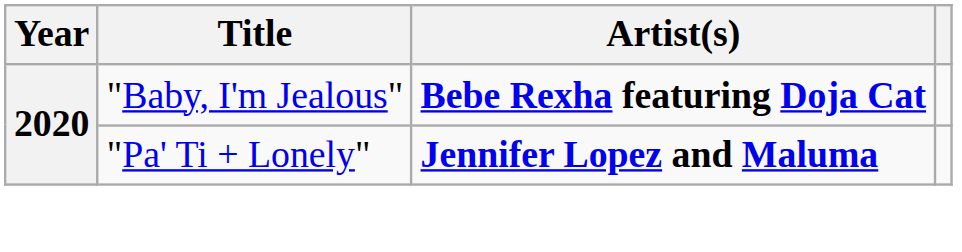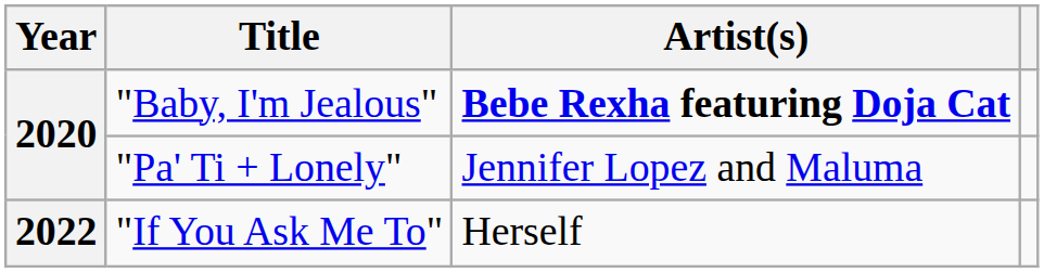"Pa' Ti + Lonely" | Artist(s): bold -> normal
+ row: 2022 | "If You Ask Me To" | Herself
